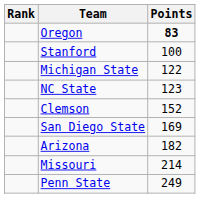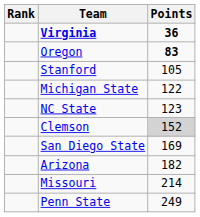+ row: Virginia | 36
Stanford | Points: 100 -> 105
Clemson | Points: no background -> lightgrey background
